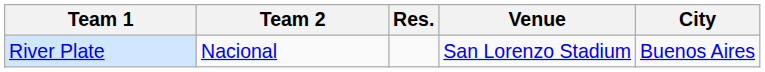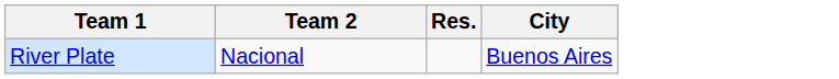- column: Venue | San Lorenzo Stadium
